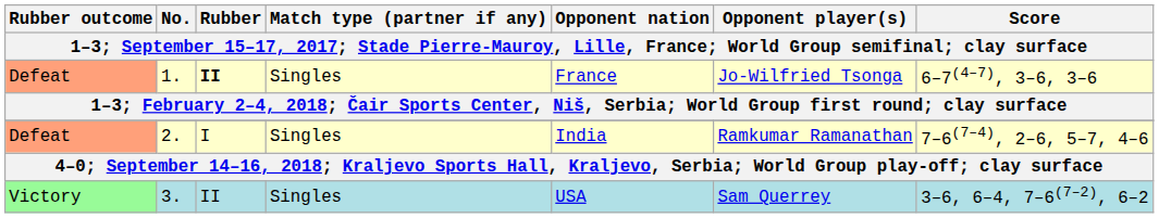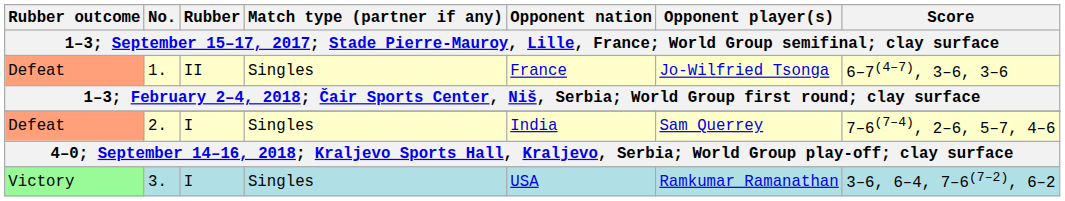1. | Rubber: bold -> normal
2. | Opponent player(s): Ramkumar Ramanathan -> Sam Querrey
3. | Rubber: II -> I
3. | Opponent player(s): Sam Querrey -> Ramkumar Ramanathan
